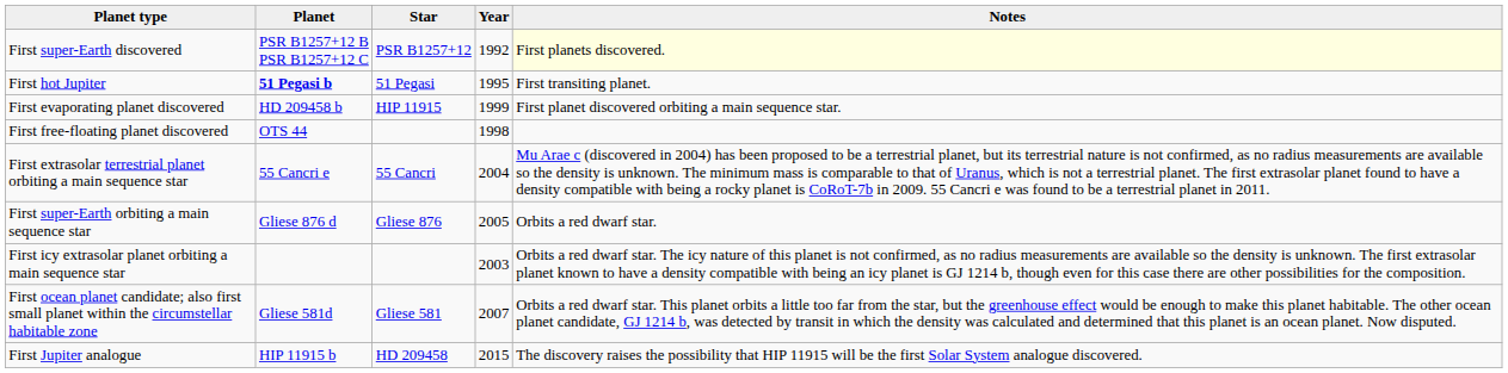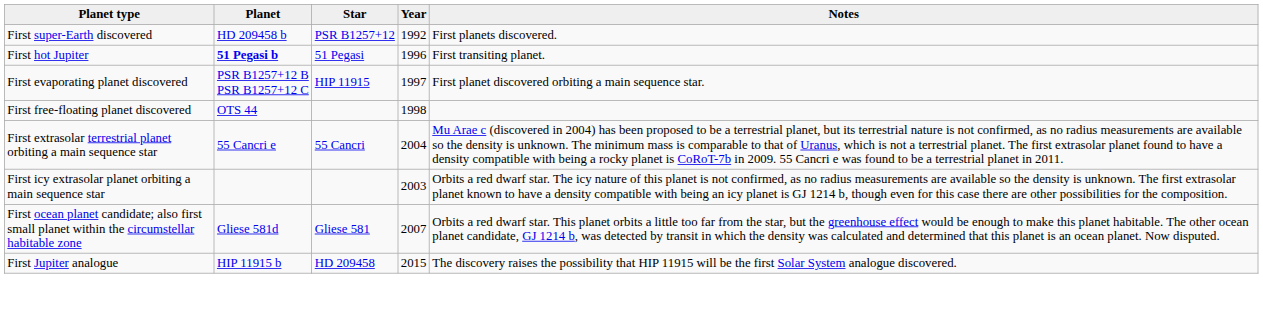First super-Earth discovered | Planet: PSR B1257+12 B PSR B1257+12 C -> HD 209458 b
First super-Earth discovered | Notes: lightyellow background -> no background
First hot Jupiter | Year: 1995 -> 1996
First evaporating planet discovered | Planet: HD 209458 b -> PSR B1257+12 B PSR B1257+12 C
First evaporating planet discovered | Year: 1999 -> 1997
- row: First super-Earth orbiting a main sequence star | Gliese 876 d | Gliese 876 | 2005 | Orbits a red dwarf star.
